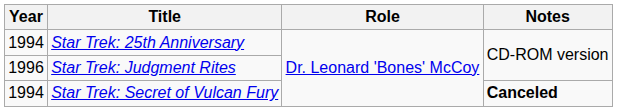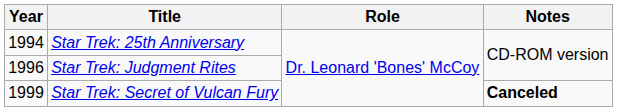Star Trek: Secret of Vulcan Fury | Year: 1994 -> 1999
